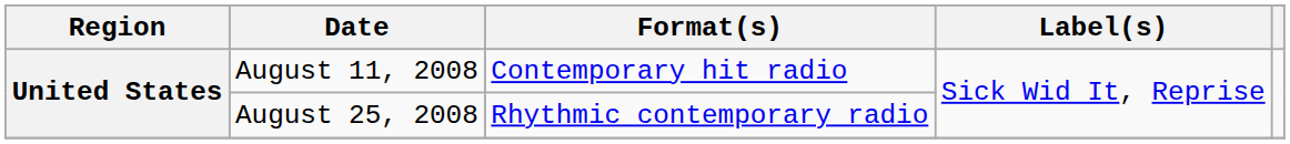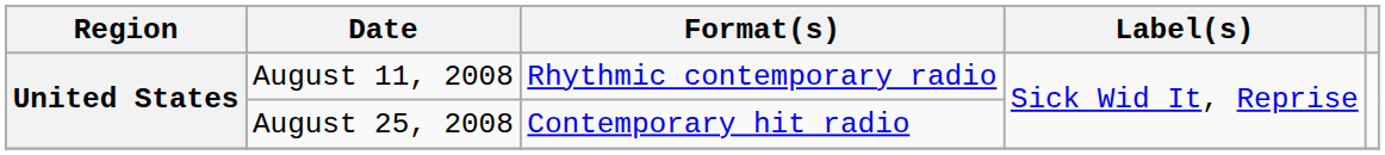August 11, 2008 | Format(s): Contemporary hit radio -> Rhythmic contemporary radio
August 25, 2008 | Format(s): Rhythmic contemporary radio -> Contemporary hit radio
